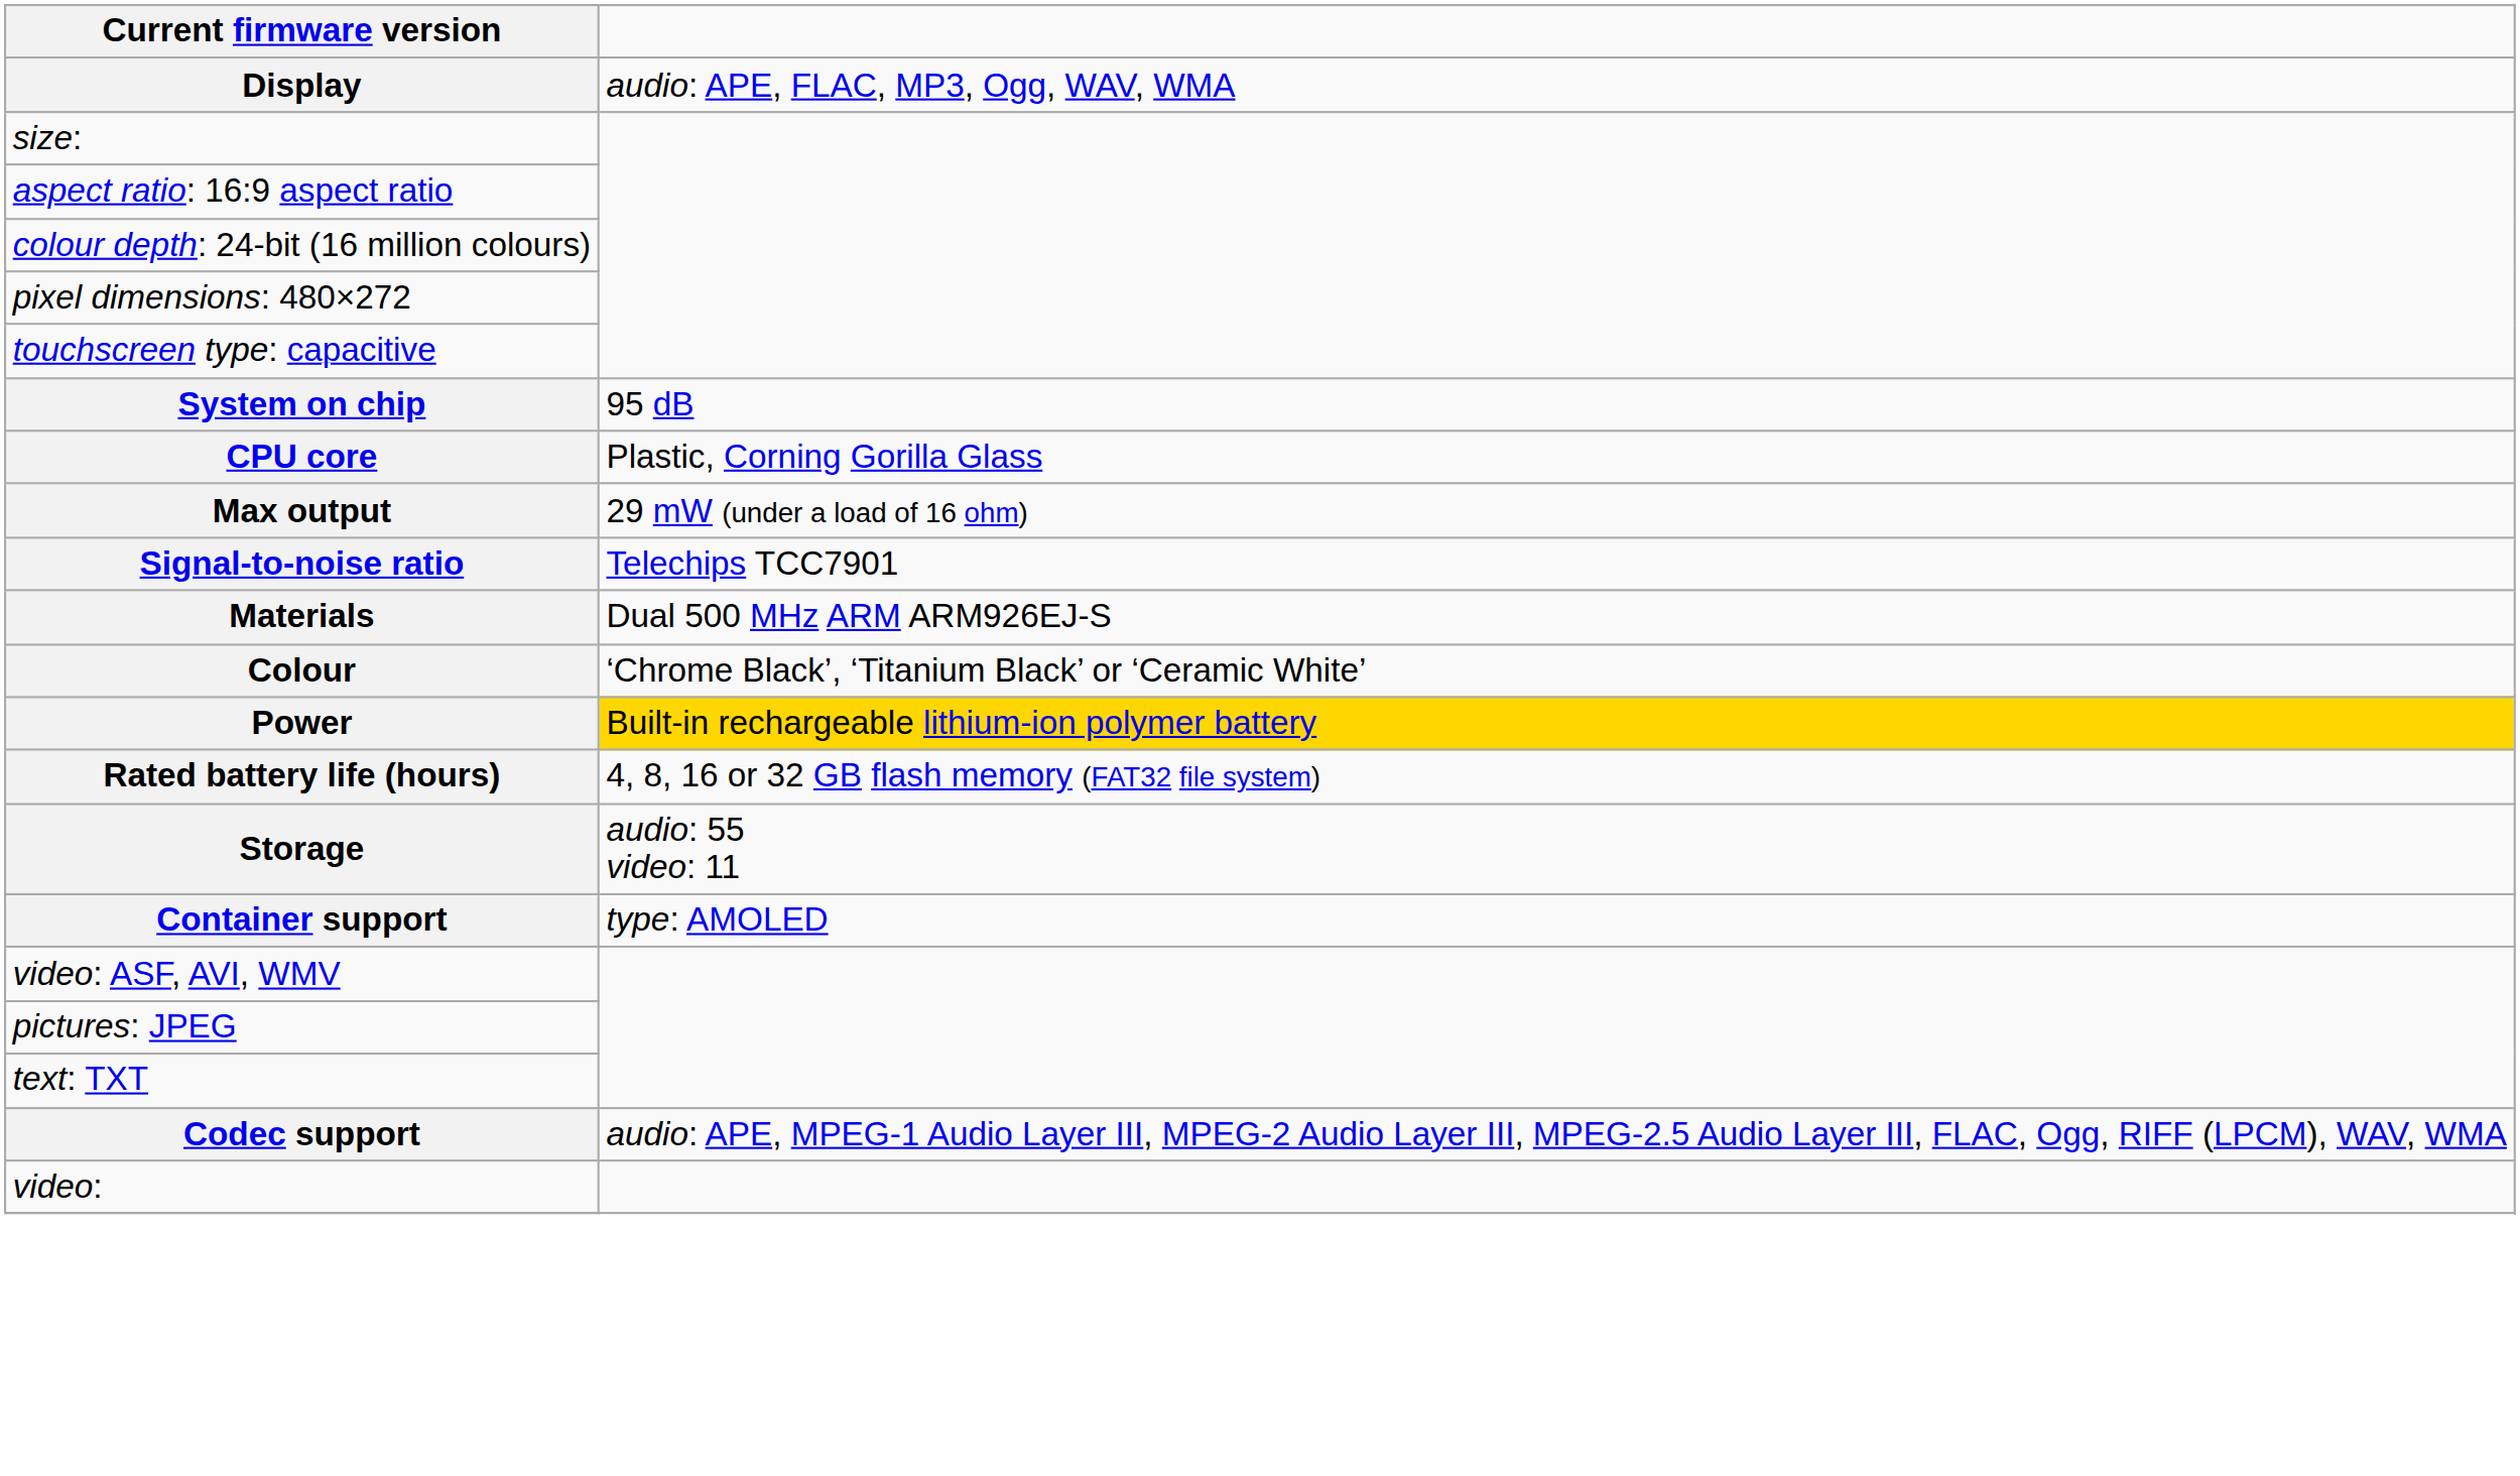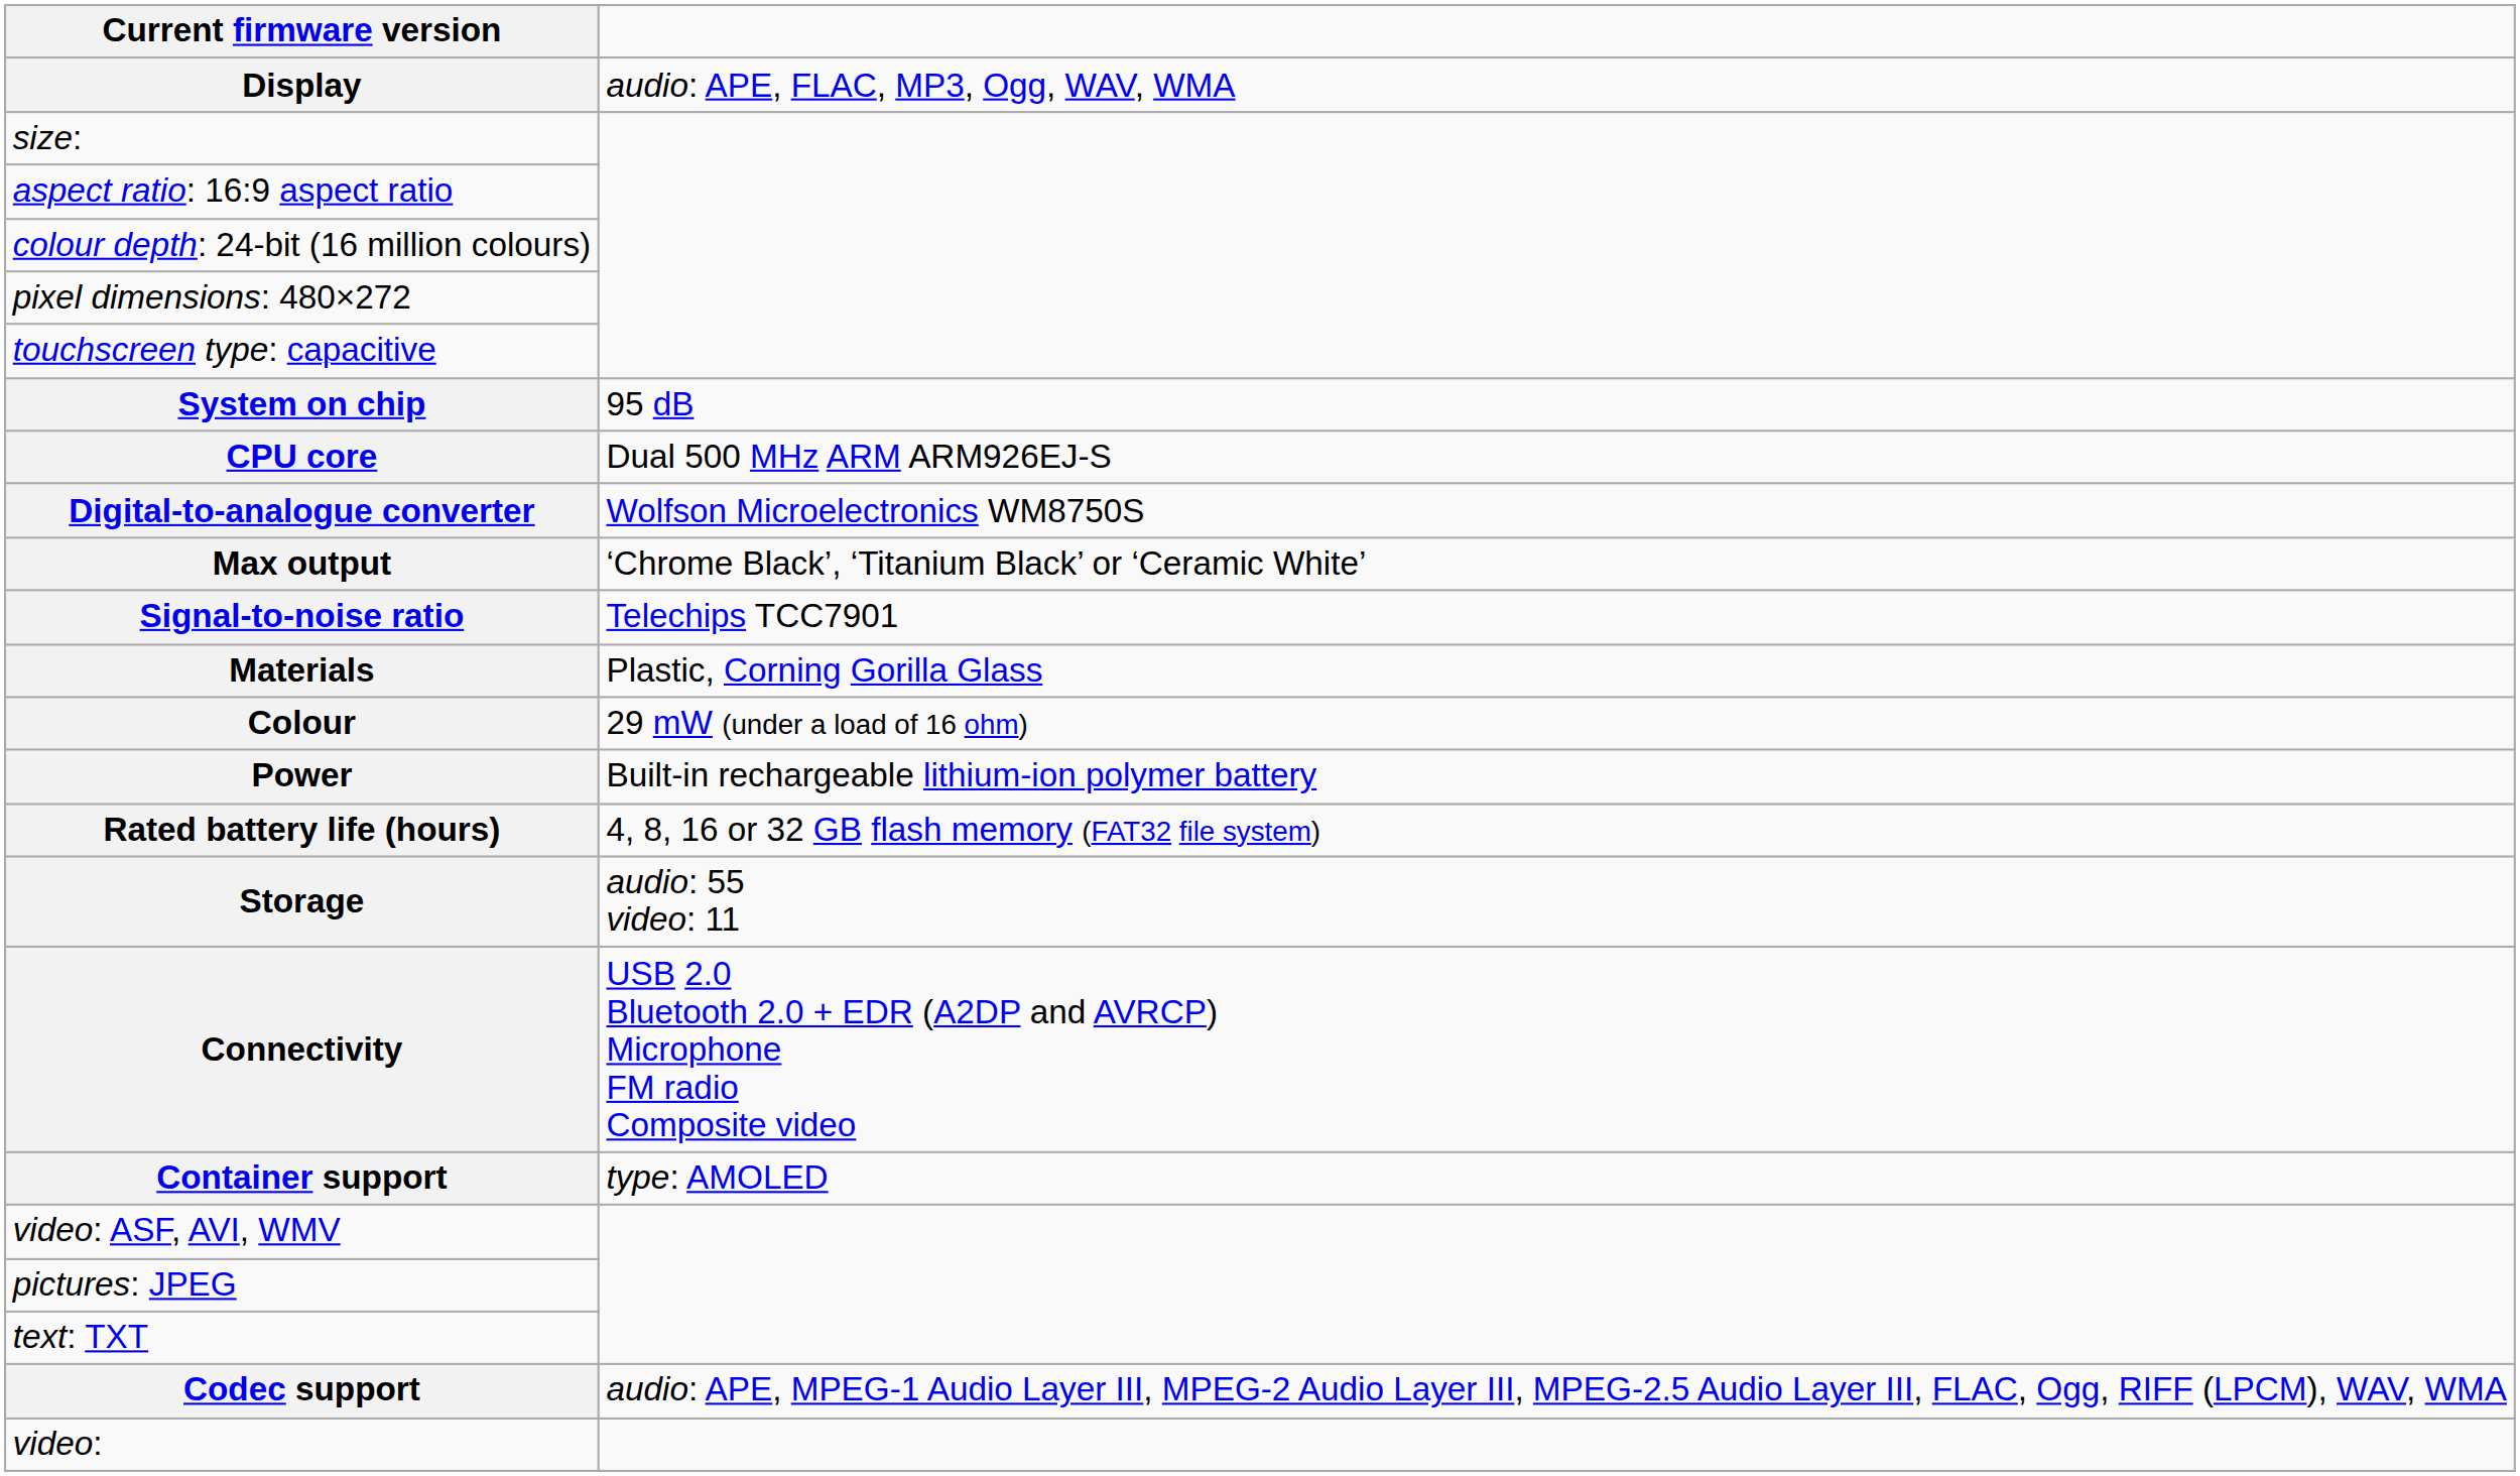CPU core | column 2: Plastic, Corning Gorilla Glass -> Dual 500 MHz ARM ARM926EJ-S
+ row: Digital-to-analogue converter | Wolfson Microelectronics WM8750S
Max output | column 2: 29 mW (under a load of 16 ohm) -> ‘Chrome Black’, ‘Titanium Black’ or ‘Ceramic White’
Materials | column 2: Dual 500 MHz ARM ARM926EJ-S -> Plastic, Corning Gorilla Glass
Colour | column 2: ‘Chrome Black’, ‘Titanium Black’ or ‘Ceramic White’ -> 29 mW (under a load of 16 ohm)
Power | column 2: gold background -> no background
+ row: Connectivity | USB 2.0 Bluetooth 2.0 + EDR (A2DP and AVRCP) Microphone FM radio Composite video
